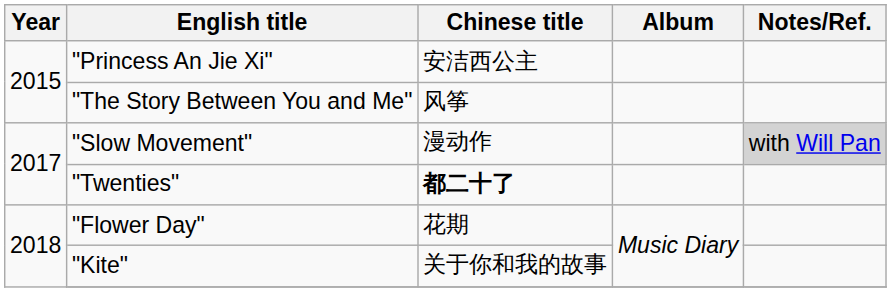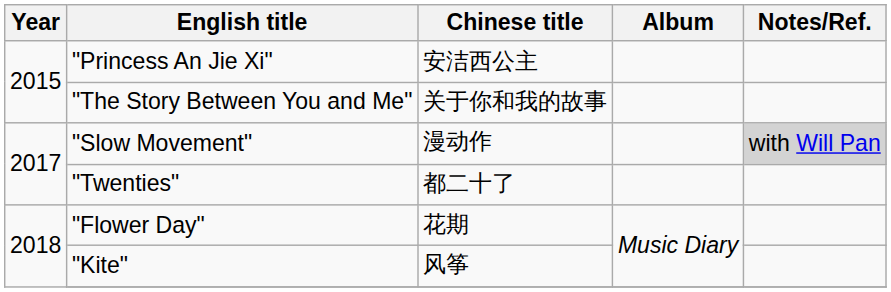"The Story Between You and Me" | Chinese title: 风筝 -> 关于你和我的故事
"Twenties" | Chinese title: bold -> normal
"Kite" | Chinese title: 关于你和我的故事 -> 风筝
